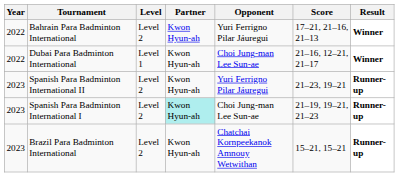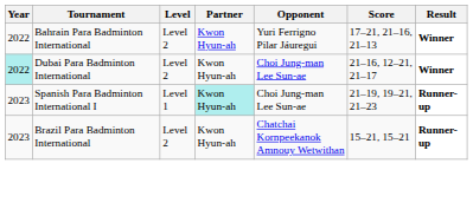Dubai Para Badminton International | Year: no background -> paleturquoise background
Dubai Para Badminton International | Level: Level 1 -> Level 2
- row: 2023 | Spanish Para Badminton International II | Level 2 | Kwon Hyun-ah | Yuri Ferrigno Pilar Jáuregui | 21–23, 19–21 | Runner-up
Spanish Para Badminton International I | Level: Level 2 -> Level 1
